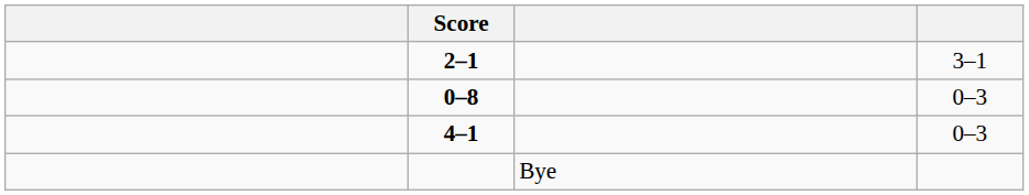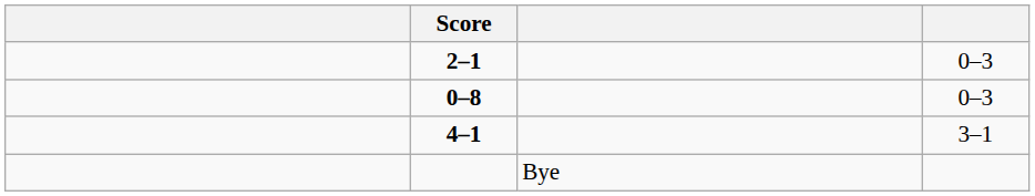2–1 | column 4: 3–1 -> 0–3
4–1 | column 4: 0–3 -> 3–1
